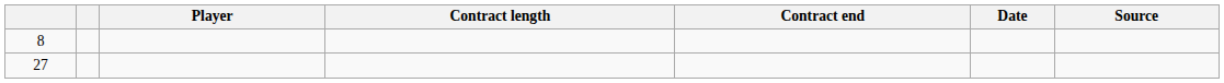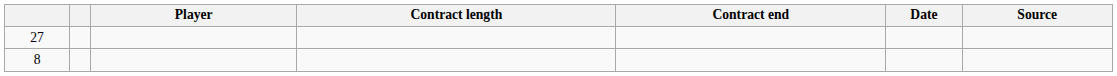rows swapped: 27 <-> 8
